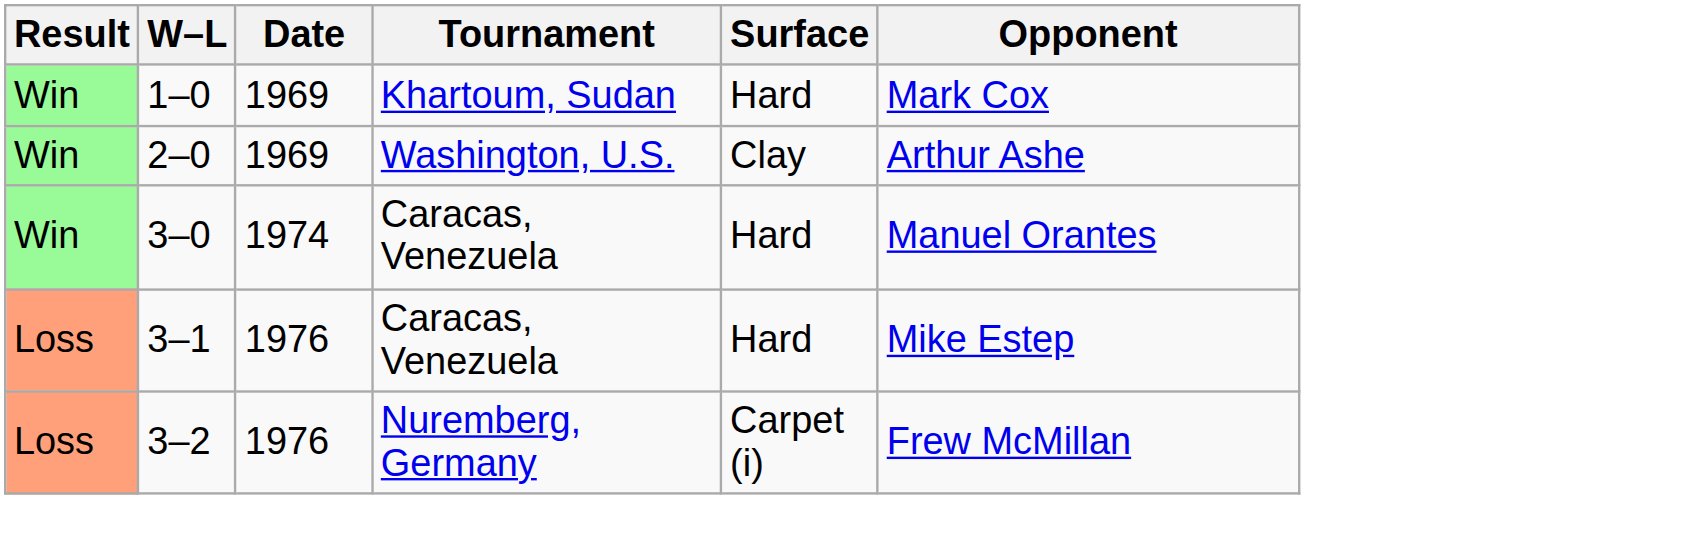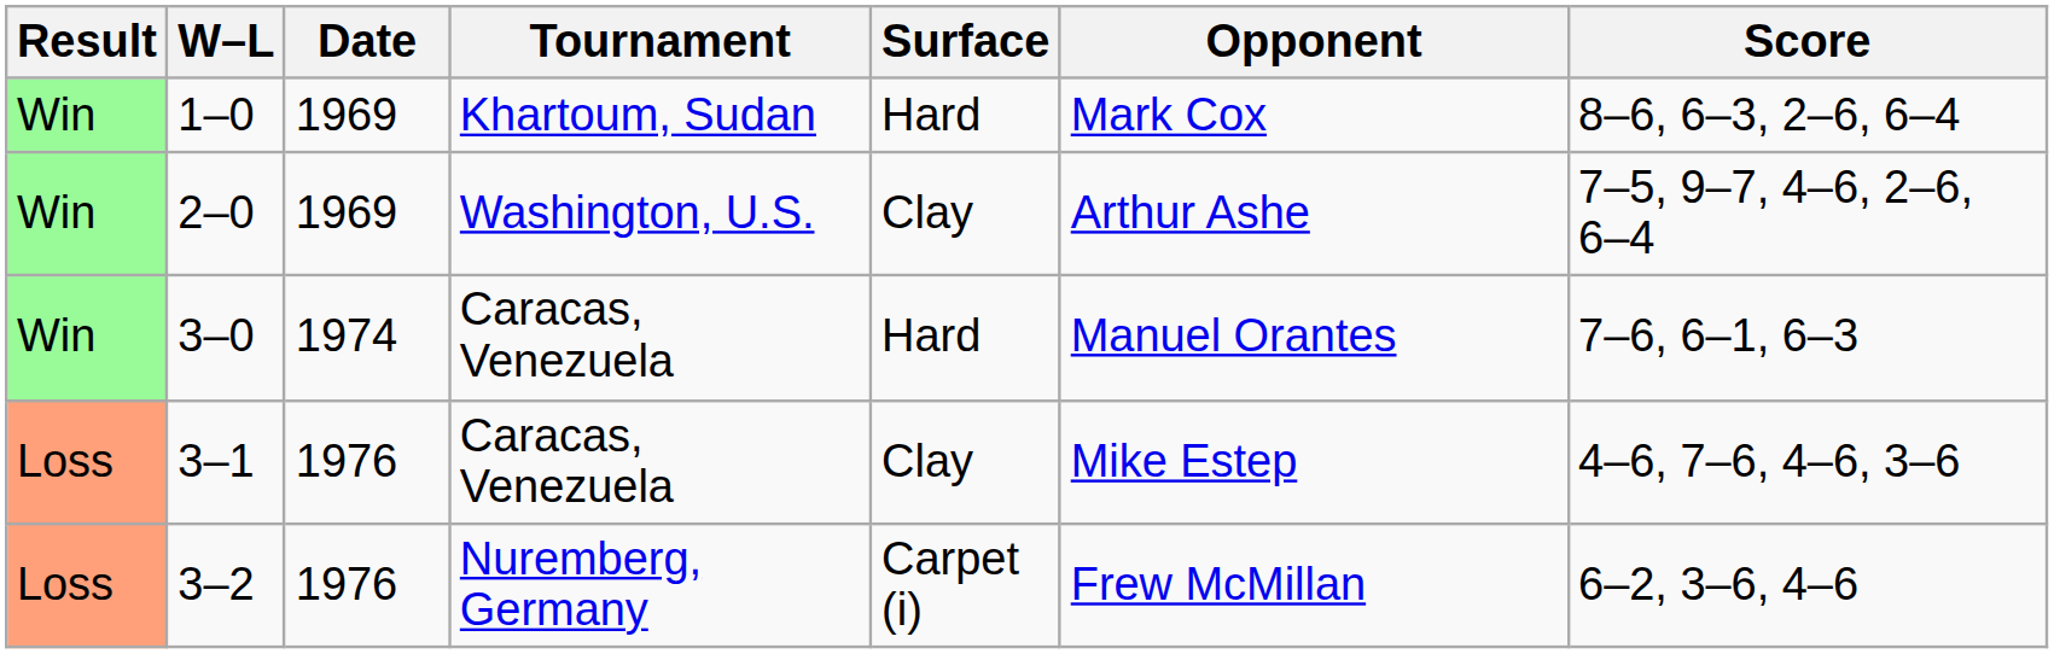+ column: Score | 8–6, 6–3, 2–6, 6–4 | 7–5, 9–7, 4–6, 2–6, 6–4 | 7–6, 6–1, 6–3 | 4–6, 7–6, 4–6, 3–6 | 6–2, 3–6, 4–6
3–1 | Surface: Hard -> Clay
